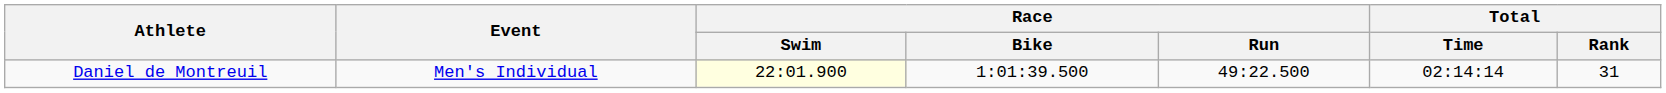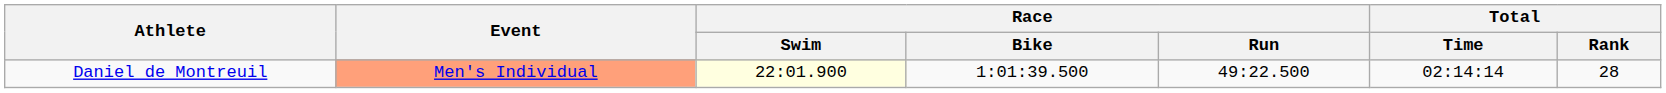Daniel de Montreuil | Event: no background -> lightsalmon background
Daniel de Montreuil | Total / Rank: 31 -> 28
